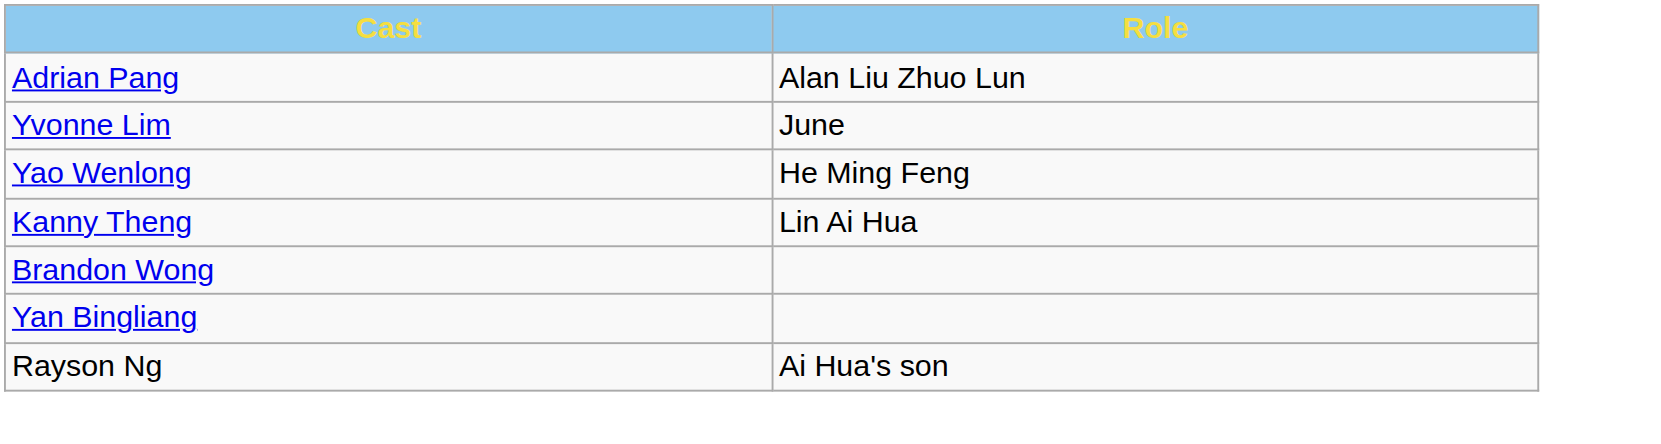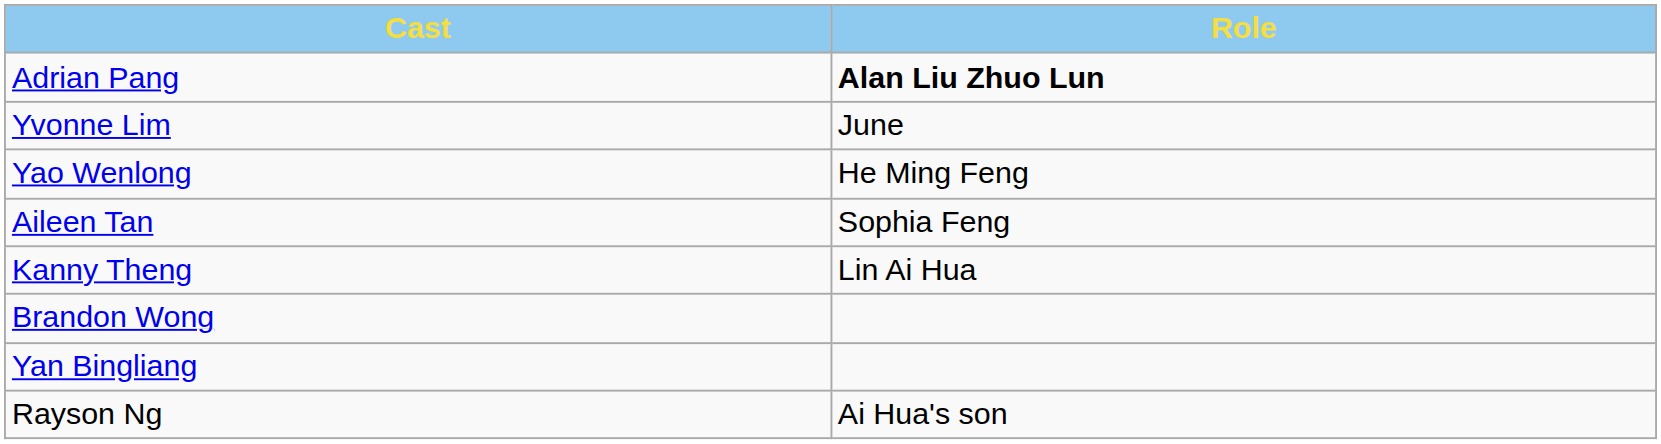Adrian Pang | Role: normal -> bold
+ row: Aileen Tan | Sophia Feng
